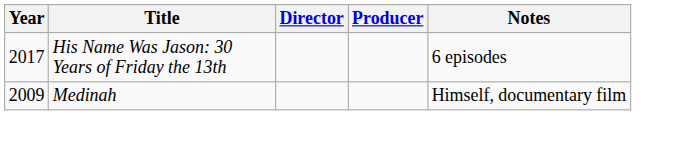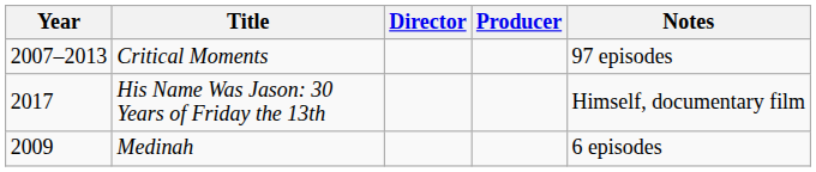+ row: 2007–2013 | Critical Moments | 97 episodes
His Name Was Jason: 30 Years of Friday the 13th | Notes: 6 episodes -> Himself, documentary film
Medinah | Notes: Himself, documentary film -> 6 episodes
